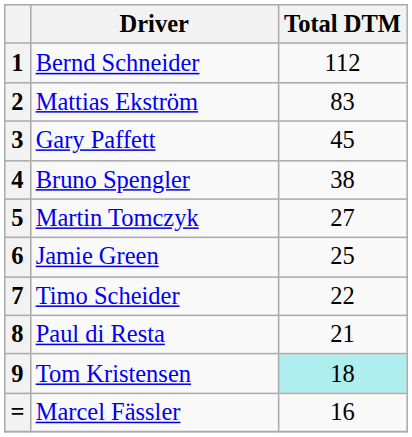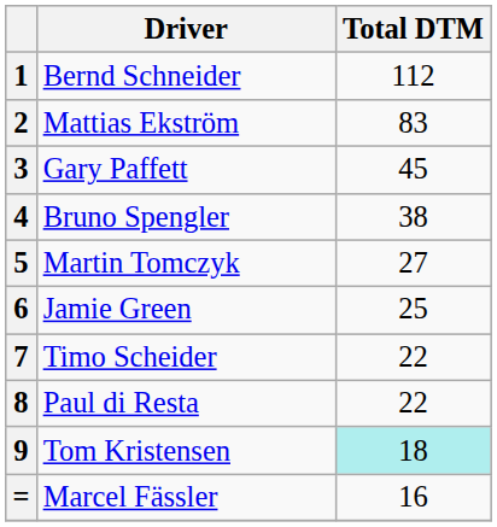8 | Total DTM: 21 -> 22
